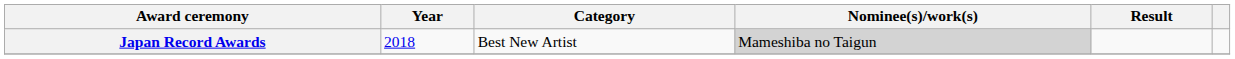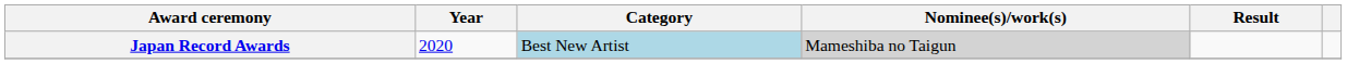Japan Record Awards | Year: 2018 -> 2020
Japan Record Awards | Category: no background -> lightblue background
